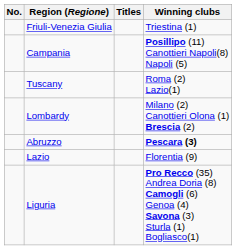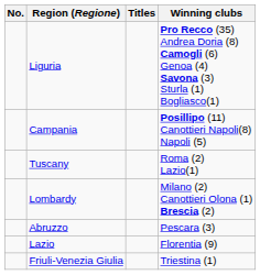rows swapped: Liguria <-> Friuli-Venezia Giulia
Abruzzo | Winning clubs: bold -> normal
